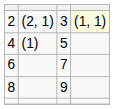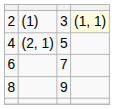2 | column 2: (2, 1) -> (1)
4 | column 2: (1) -> (2, 1)
